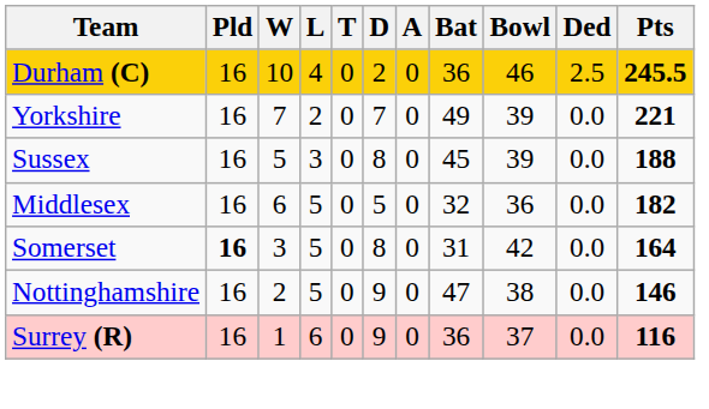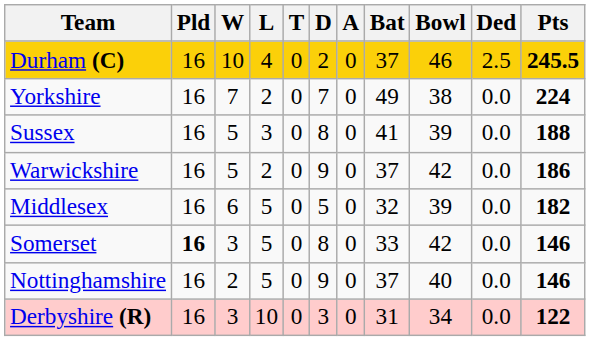Durham (C) | Bat: 36 -> 37
Yorkshire | Bowl: 39 -> 38
Yorkshire | Pts: 221 -> 224
Sussex | Bat: 45 -> 41
+ row: Warwickshire | 16 | 5 | 2 | 0 | 9 | 0 | 37 | 42 | 0.0 | 186
Middlesex | Bowl: 36 -> 39
Somerset | Bat: 31 -> 33
Somerset | Pts: 164 -> 146
Nottinghamshire | Bat: 47 -> 37
Nottinghamshire | Bowl: 38 -> 40
+ row: Derbyshire (R) | 16 | 3 | 10 | 0 | 3 | 0 | 31 | 34 | 0.0 | 122
- row: Surrey (R) | 16 | 1 | 6 | 0 | 9 | 0 | 36 | 37 | 0.0 | 116
